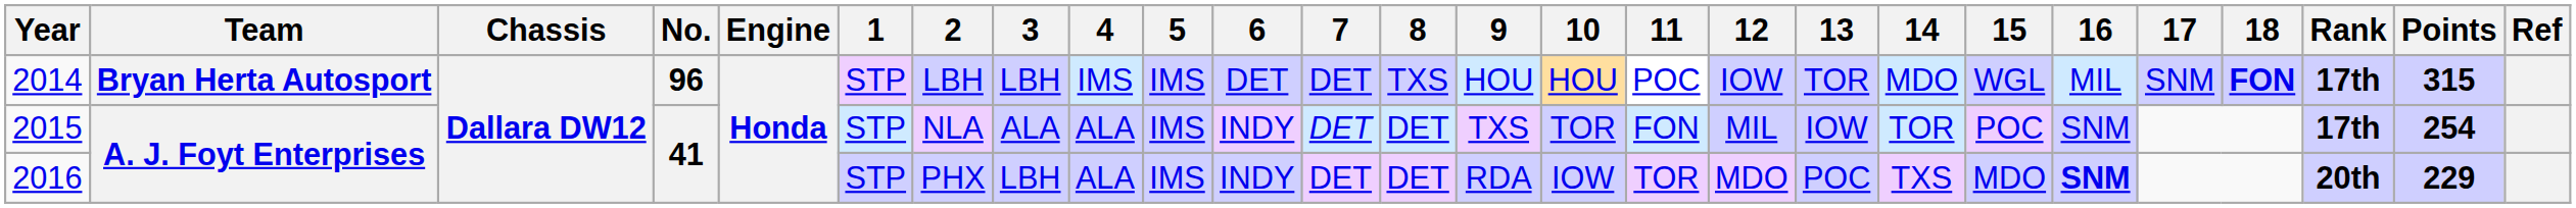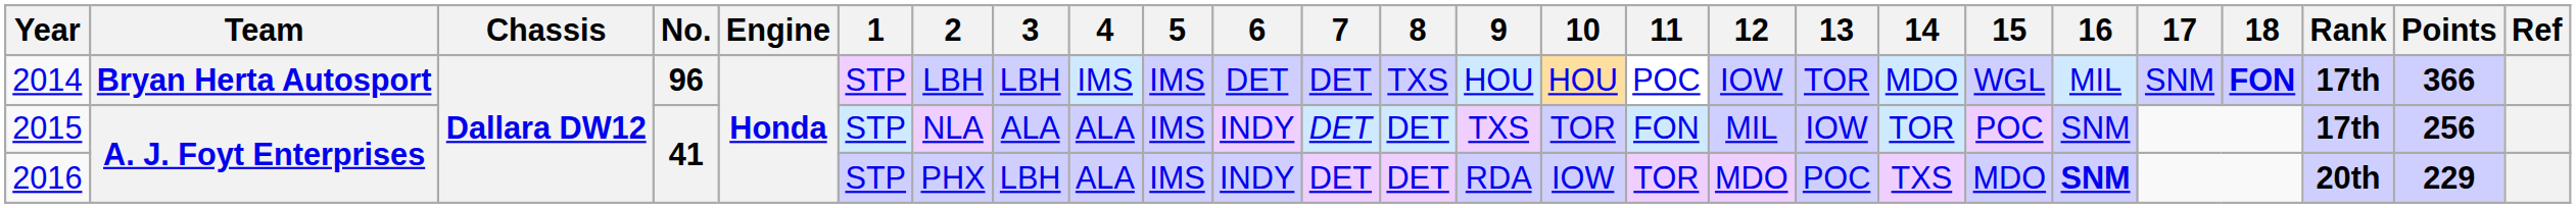2014 | Points: 315 -> 366
2015 | Points: 254 -> 256
